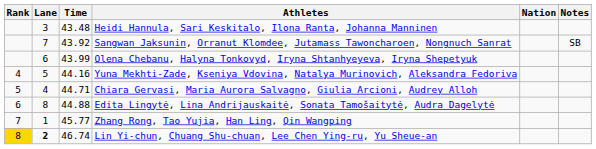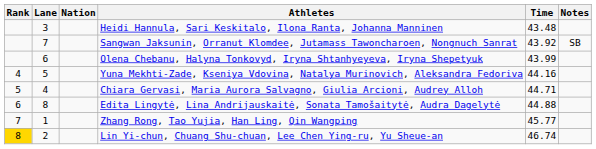columns swapped: Nation <-> Time
Lin Yi-chun, Chuang Shu-chuan, Lee Chen Ying-ru, Yu Sheue-an | Lane: bold -> normal
